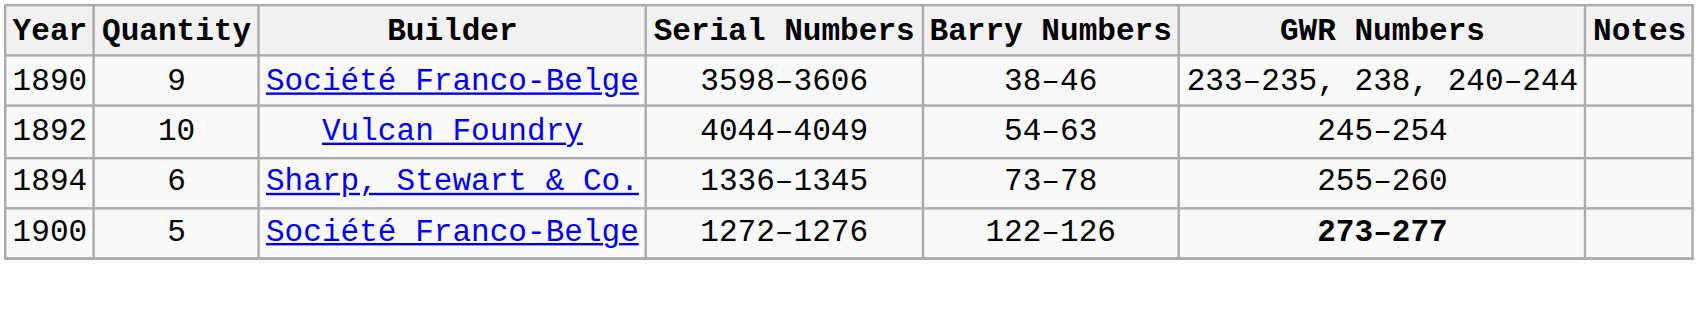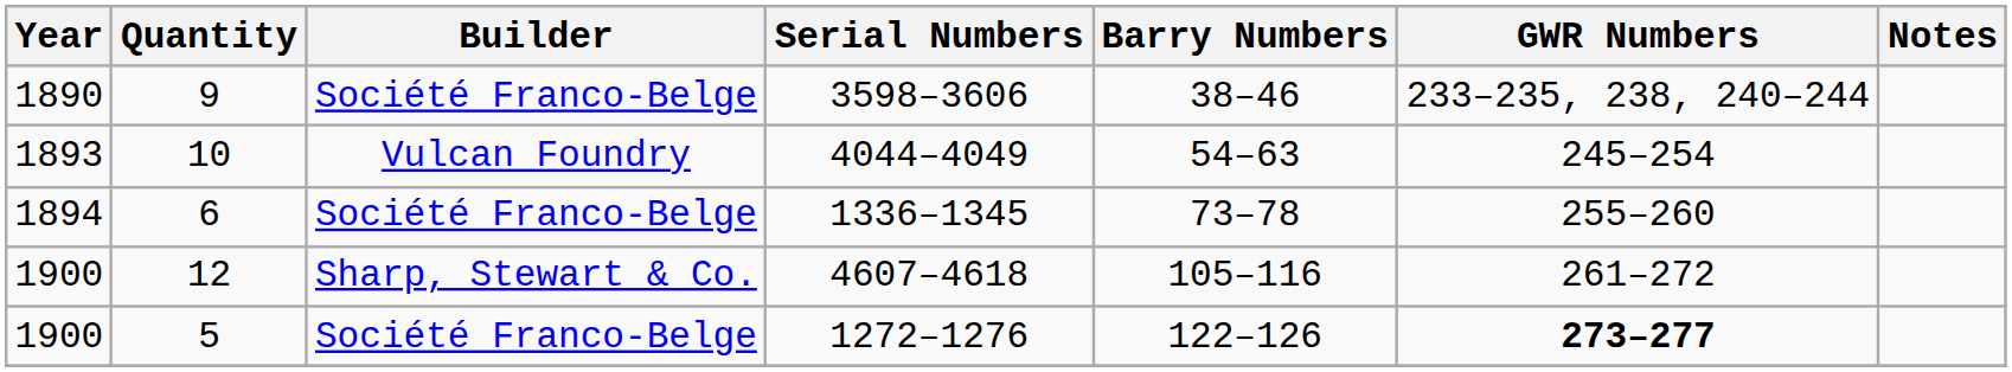10 | Year: 1892 -> 1893
6 | Builder: Sharp, Stewart & Co. -> Société Franco-Belge
+ row: 1900 | 12 | Sharp, Stewart & Co. | 4607–4618 | 105–116 | 261–272
